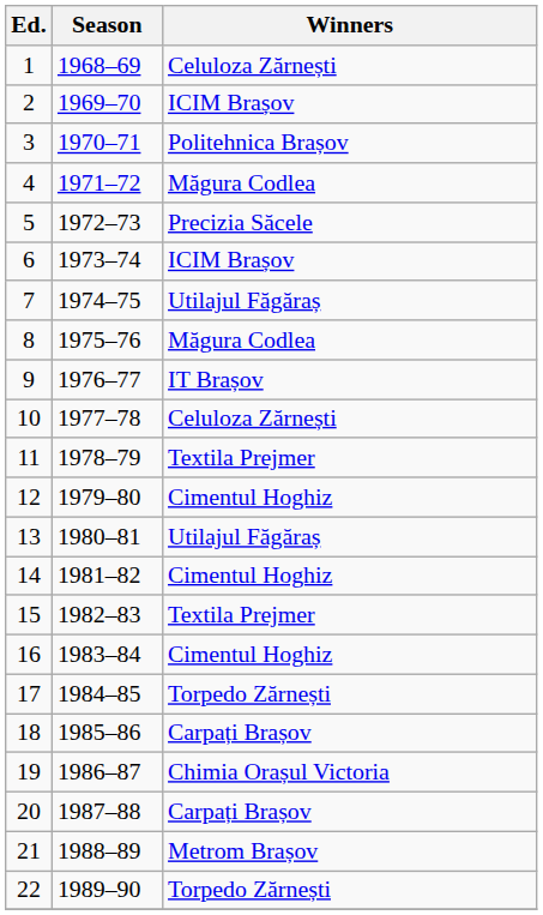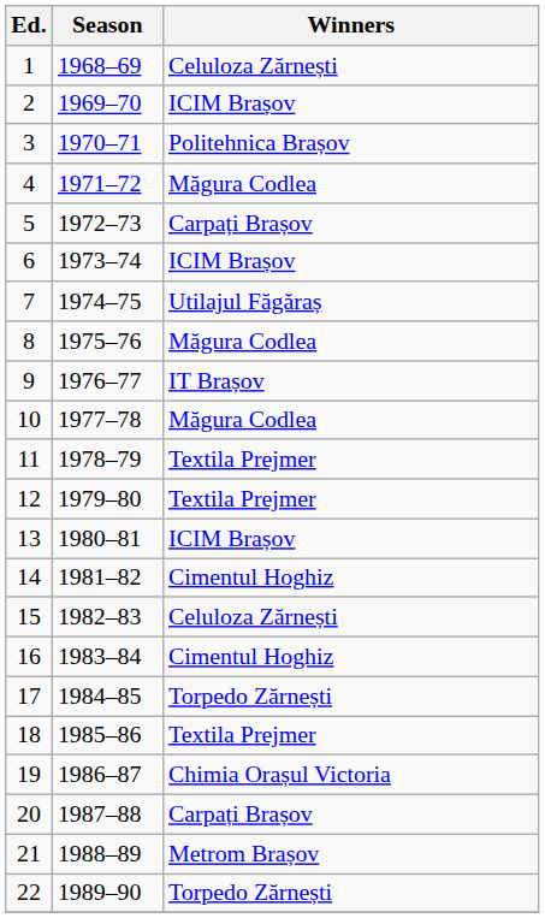5 | Winners: Precizia Săcele -> Carpați Brașov
10 | Winners: Celuloza Zărnești -> Măgura Codlea
12 | Winners: Cimentul Hoghiz -> Textila Prejmer
13 | Winners: Utilajul Făgăraș -> ICIM Brașov
15 | Winners: Textila Prejmer -> Celuloza Zărnești
18 | Winners: Carpați Brașov -> Textila Prejmer
